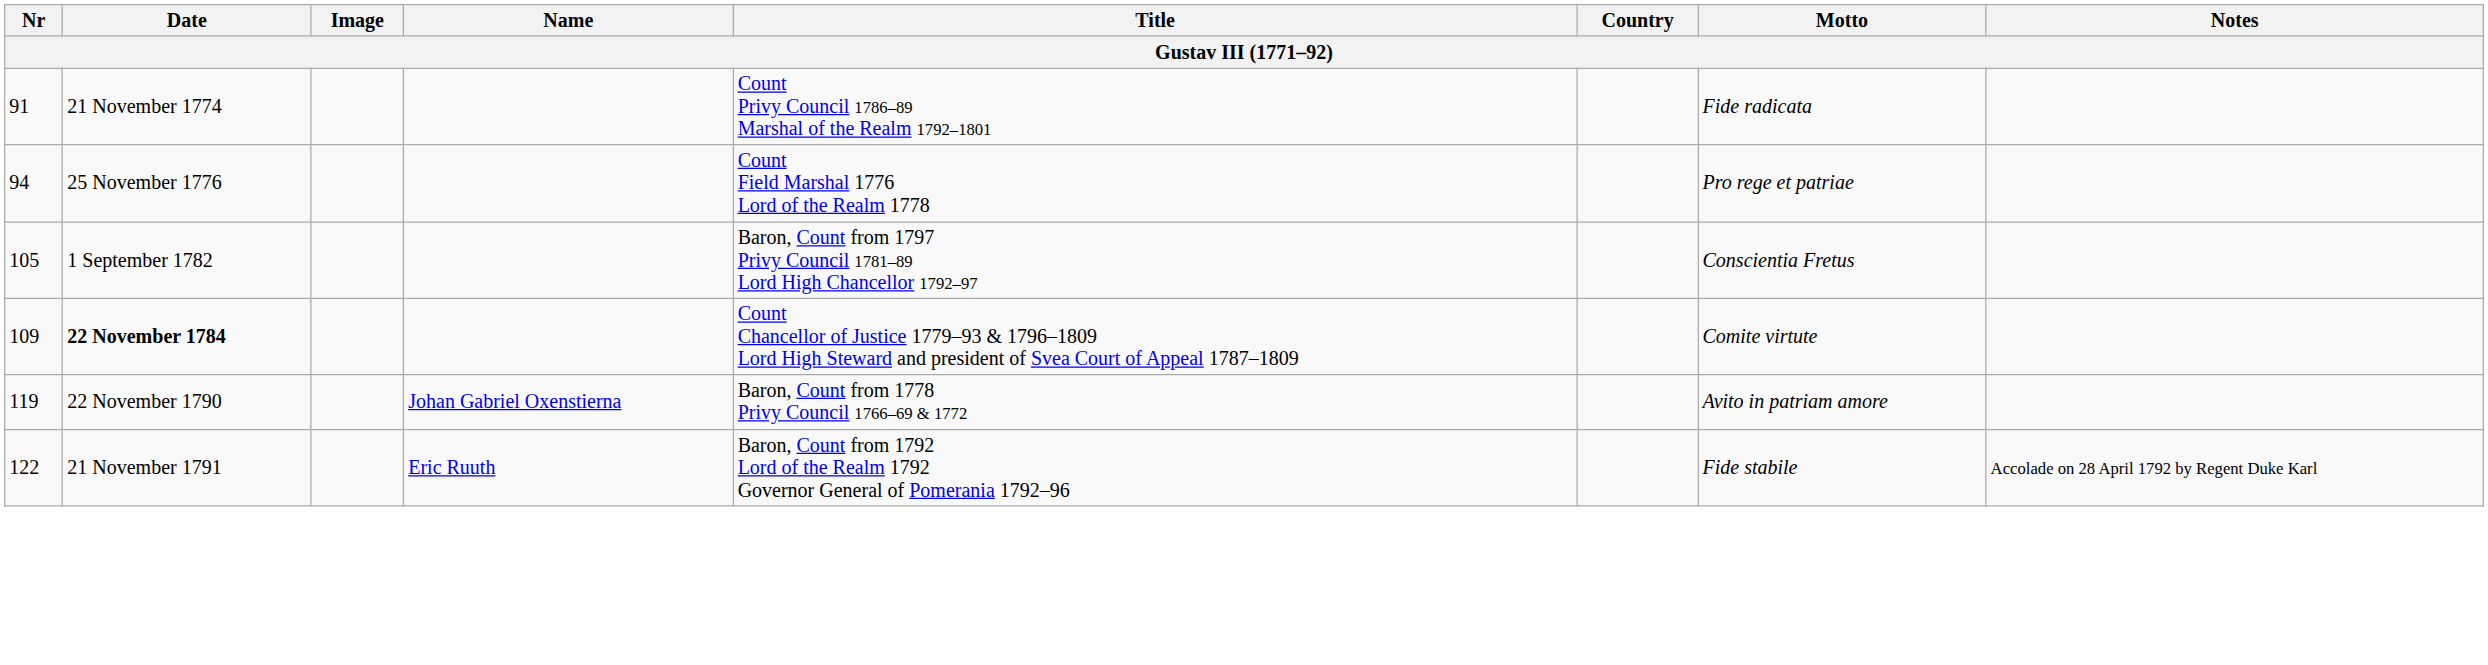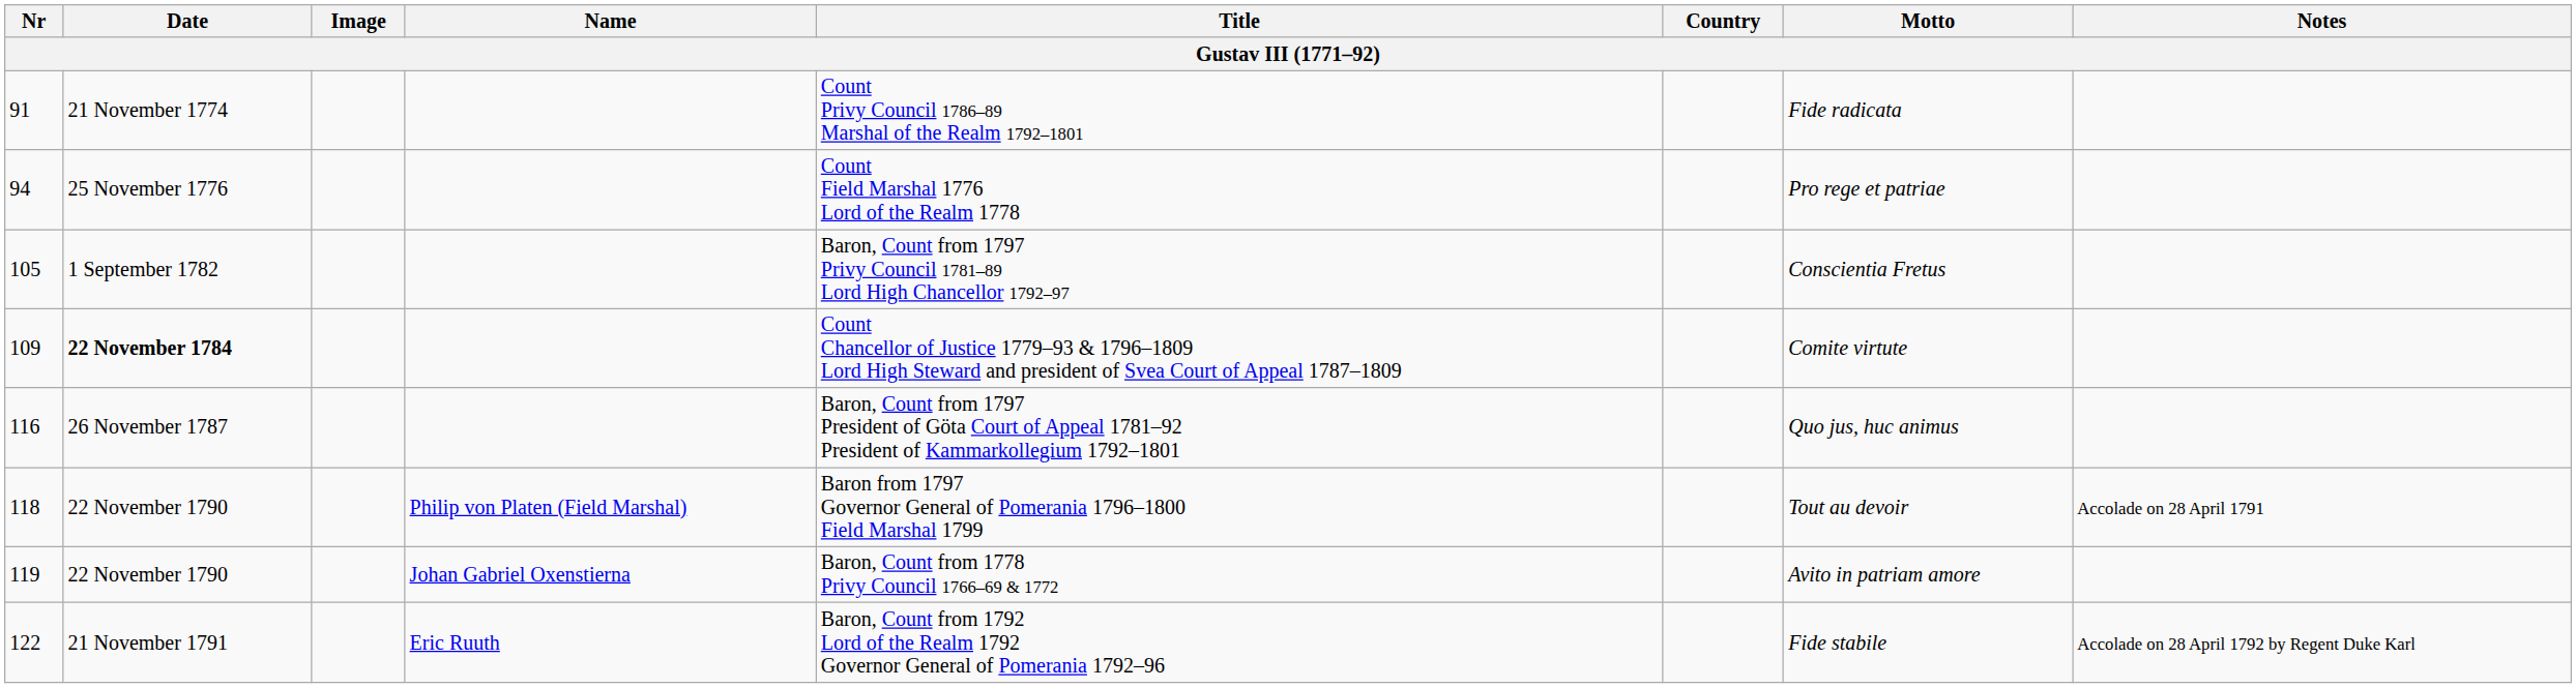+ row: 116 | 26 November 1787 | Baron, Count from 1797 President of Göta Court of Appeal 1781–92 President of Kammarkollegium 1792–1801 | Quo jus, huc animus
+ row: 118 | 22 November 1790 | Philip von Platen (Field Marshal) | Baron from 1797 Governor General of Pomerania 1796–1800 Field Marshal 1799 | Tout au devoir | Accolade on 28 April 1791
